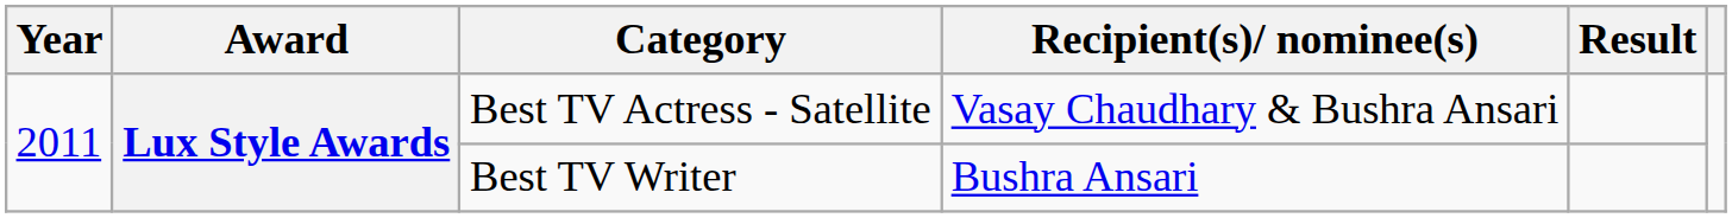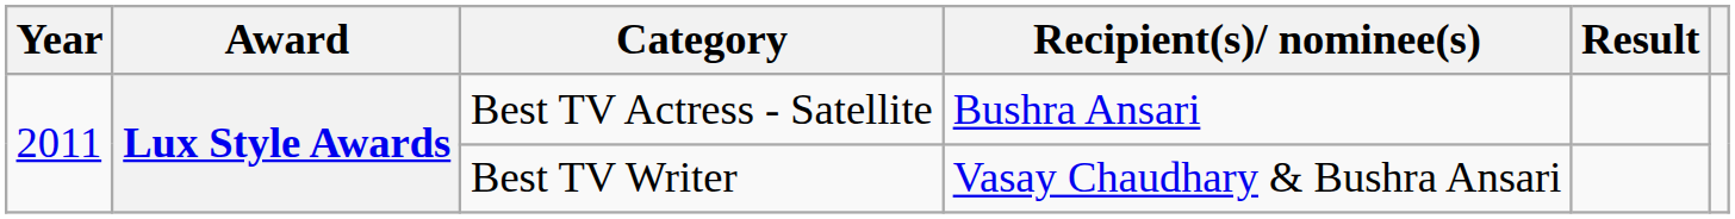Best TV Actress - Satellite | Recipient(s)/ nominee(s): Vasay Chaudhary & Bushra Ansari -> Bushra Ansari
Best TV Writer | Recipient(s)/ nominee(s): Bushra Ansari -> Vasay Chaudhary & Bushra Ansari
